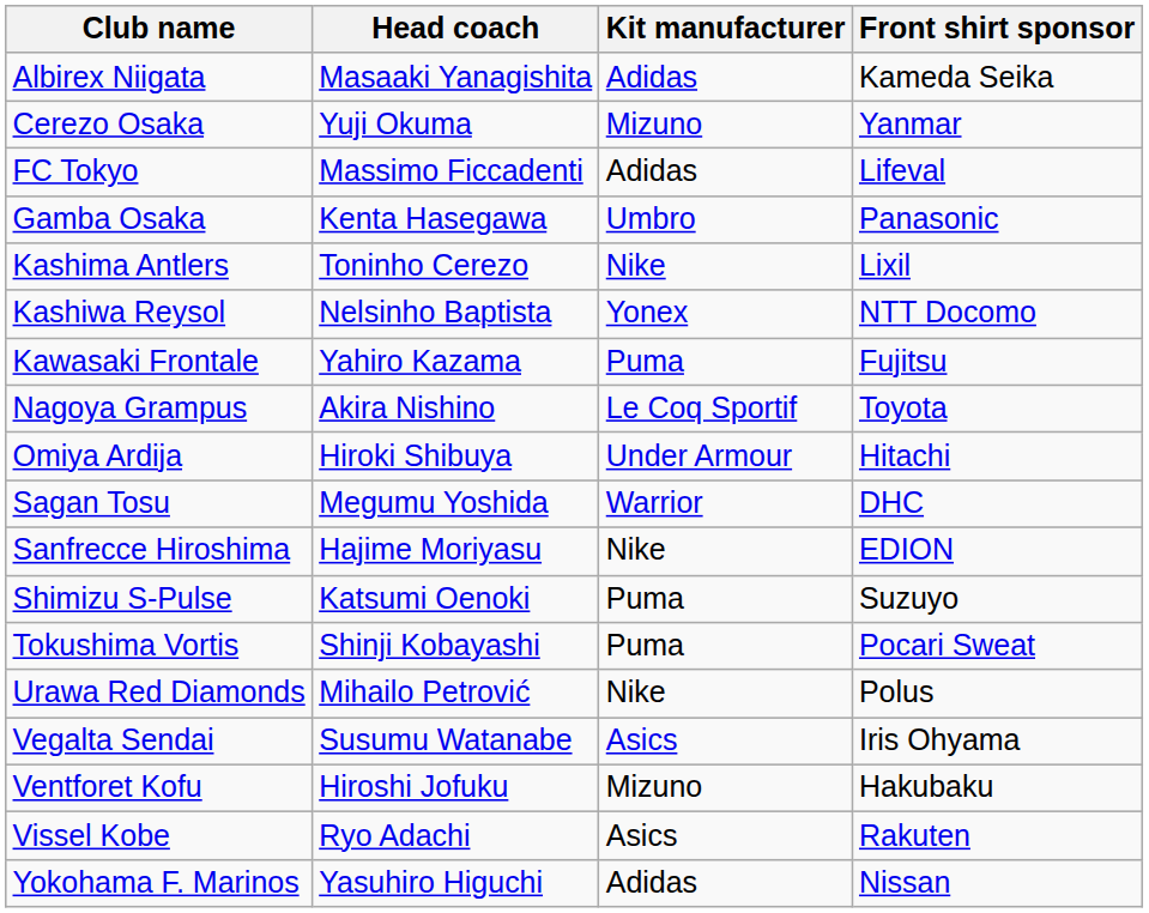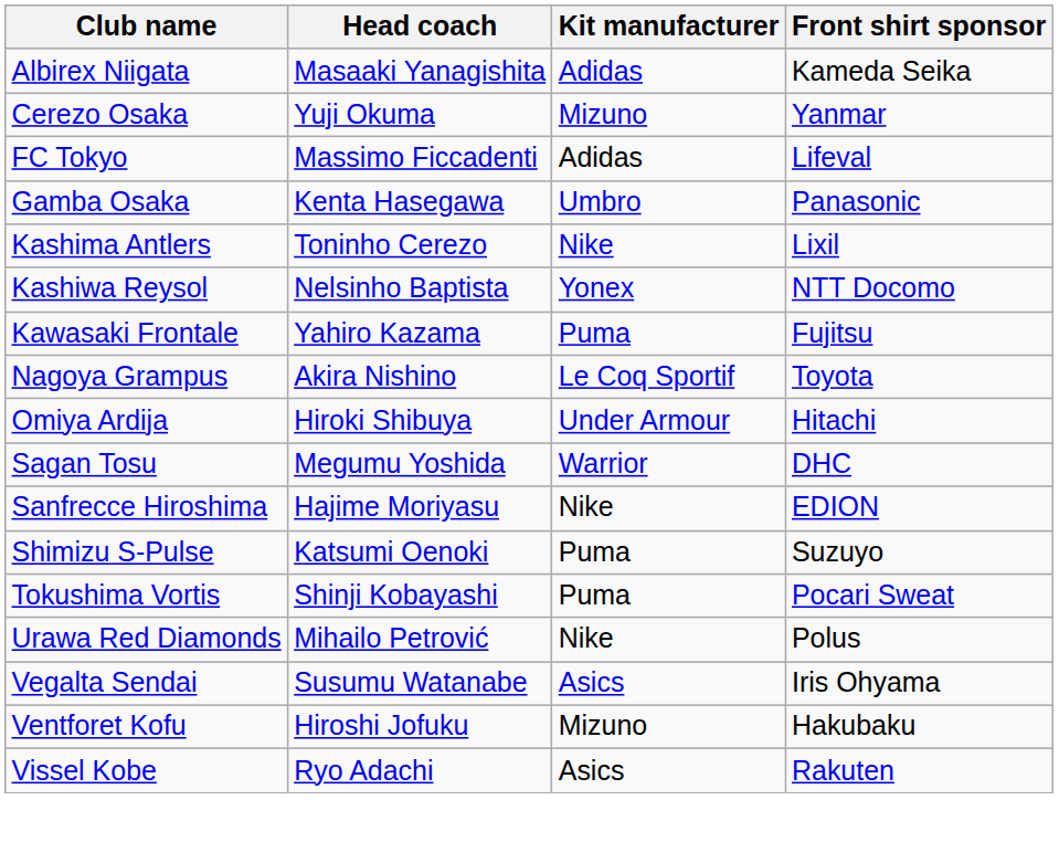- row: Yokohama F. Marinos | Yasuhiro Higuchi | Adidas | Nissan
